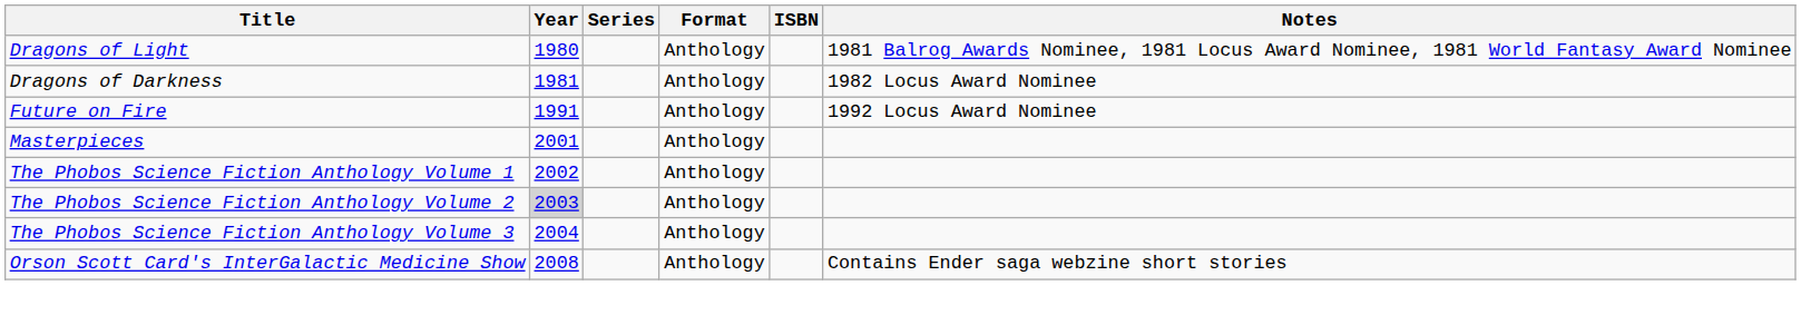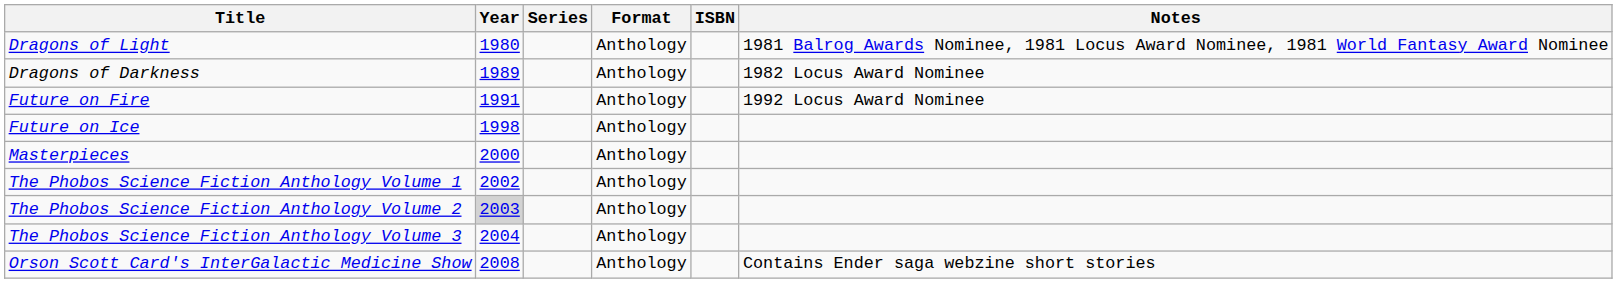Dragons of Darkness | Year: 1981 -> 1989
+ row: Future on Ice | 1998 | Anthology
Masterpieces | Year: 2001 -> 2000
